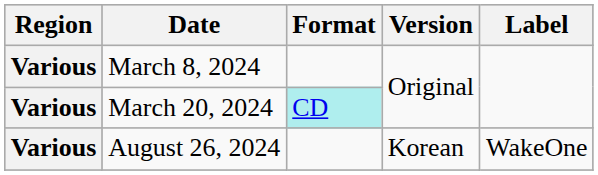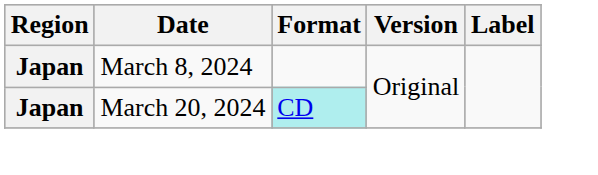March 8, 2024 | Region: Various -> Japan
March 20, 2024 | Region: Various -> Japan
- row: Various | August 26, 2024 | Korean | WakeOne
